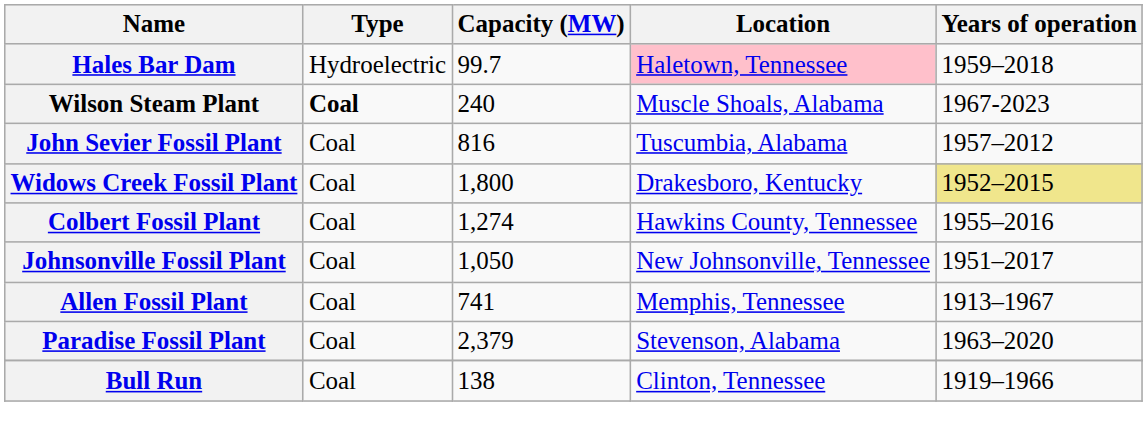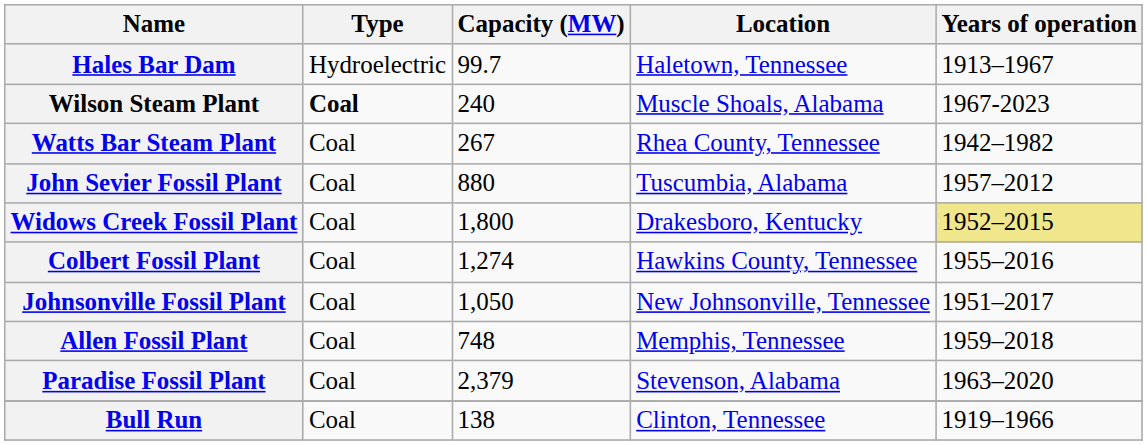Hales Bar Dam | Location: pink background -> no background
Hales Bar Dam | Years of operation: 1959–2018 -> 1913–1967
+ row: Watts Bar Steam Plant | Coal | 267 | Rhea County, Tennessee | 1942–1982
John Sevier Fossil Plant | Capacity (MW): 816 -> 880
Allen Fossil Plant | Capacity (MW): 741 -> 748
Allen Fossil Plant | Years of operation: 1913–1967 -> 1959–2018
